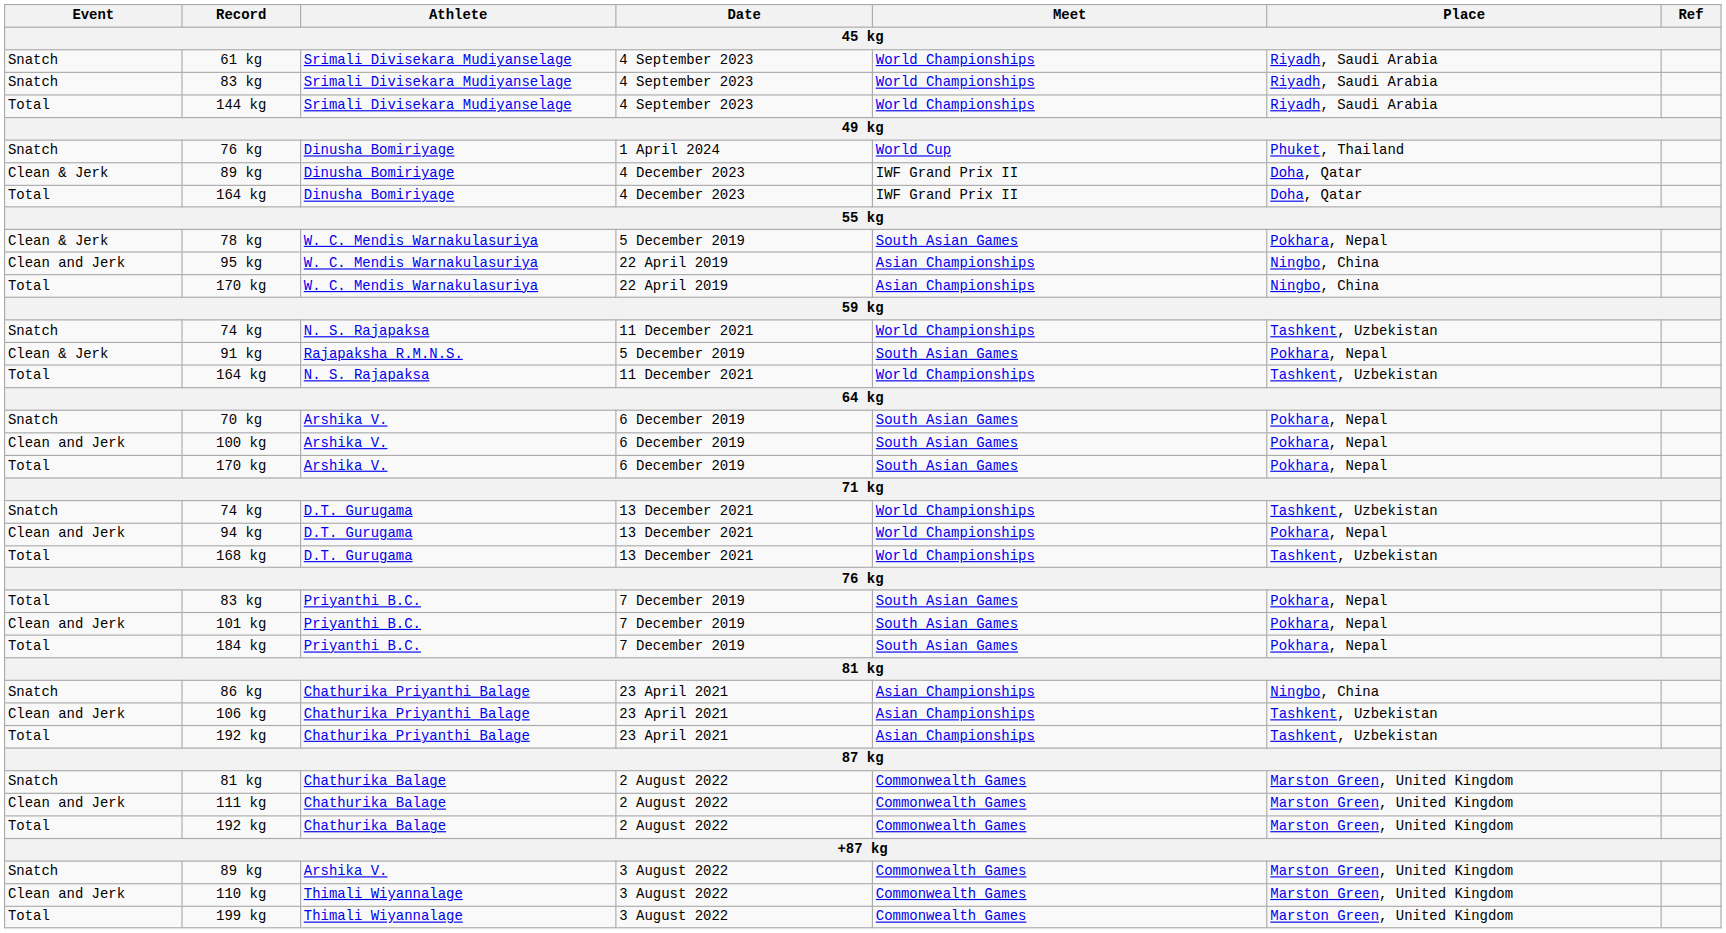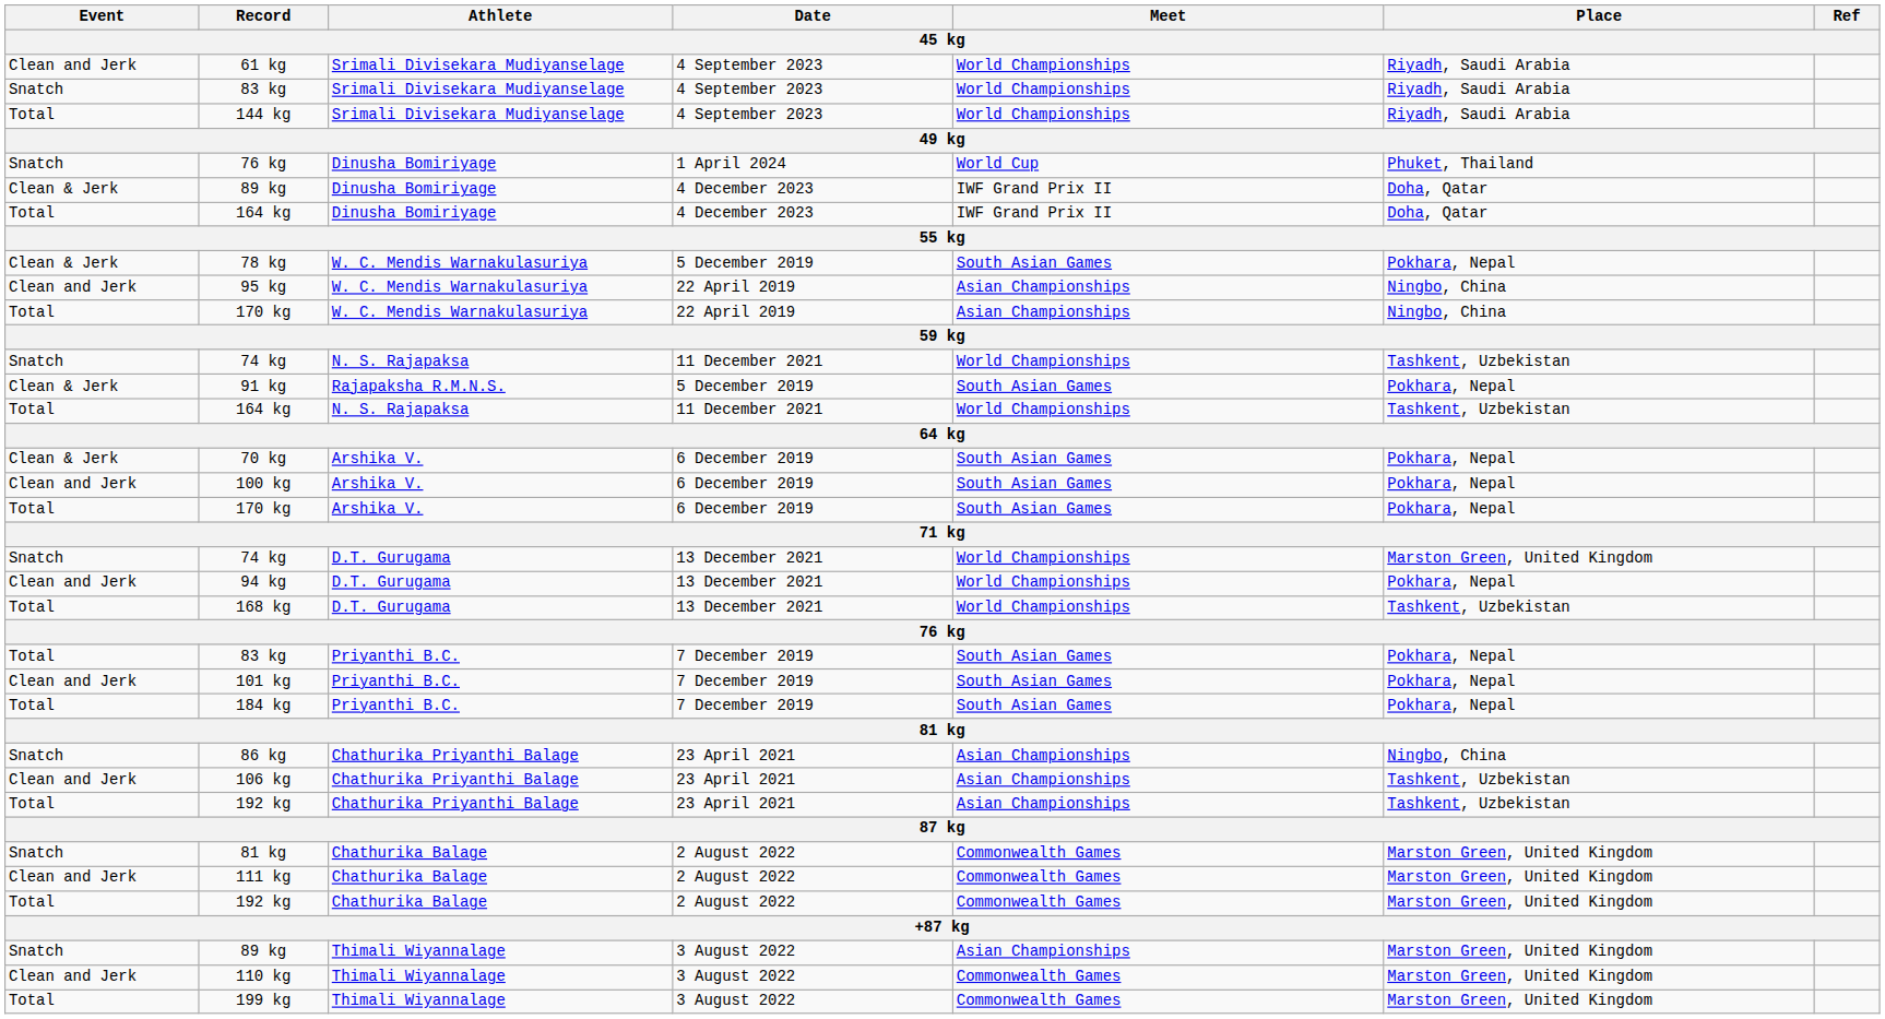61 kg | Event: Snatch -> Clean and Jerk
70 kg | Event: Snatch -> Clean & Jerk
74 kg / 13 December 2021 | Place: Tashkent, Uzbekistan -> Marston Green, United Kingdom
89 kg / 3 August 2022 | Athlete: Arshika V. -> Thimali Wiyannalage
89 kg / 3 August 2022 | Meet: Commonwealth Games -> Asian Championships
